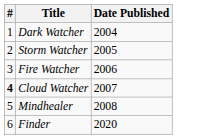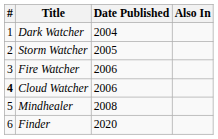+ column: Also In
Cloud Watcher | Date Published: 2007 -> 2006
